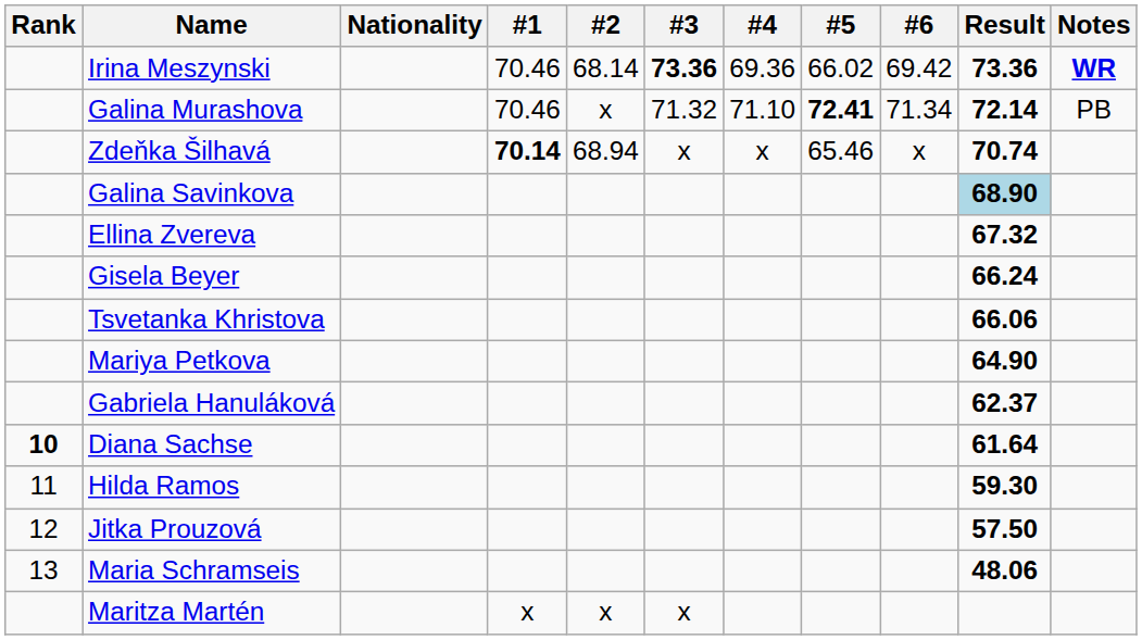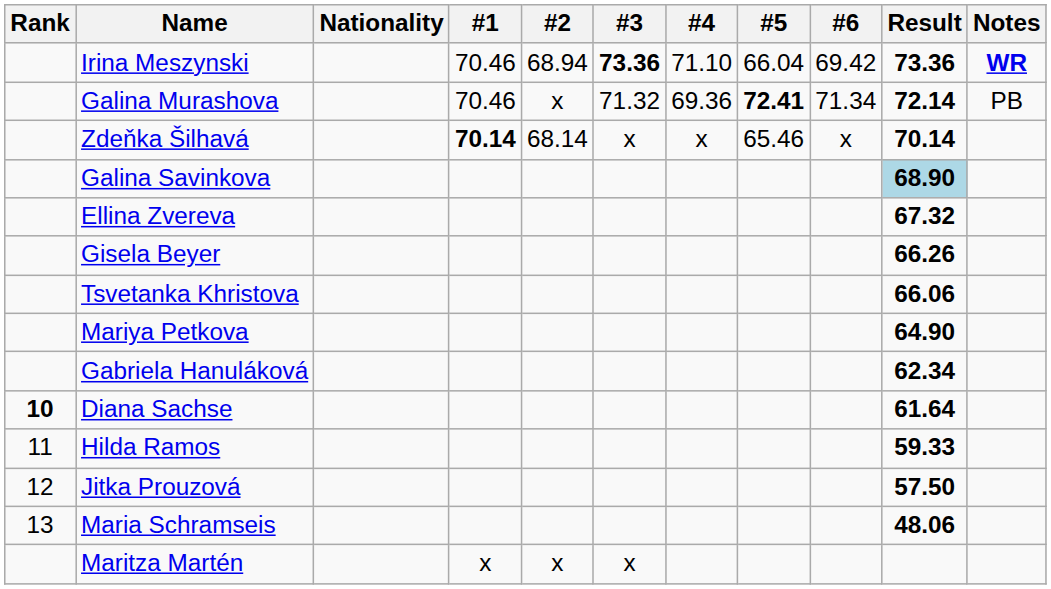Irina Meszynski | #2: 68.14 -> 68.94
Irina Meszynski | #4: 69.36 -> 71.10
Irina Meszynski | #5: 66.02 -> 66.04
Galina Murashova | #4: 71.10 -> 69.36
Zdeňka Šilhavá | #2: 68.94 -> 68.14
Zdeňka Šilhavá | Result: 70.74 -> 70.14
Gisela Beyer | Result: 66.24 -> 66.26
Gabriela Hanuláková | Result: 62.37 -> 62.34
Hilda Ramos | Result: 59.30 -> 59.33
